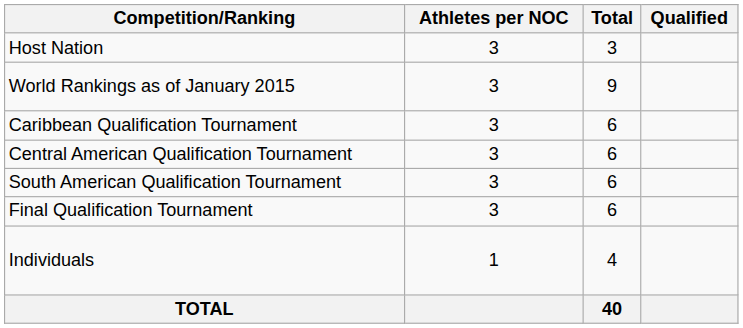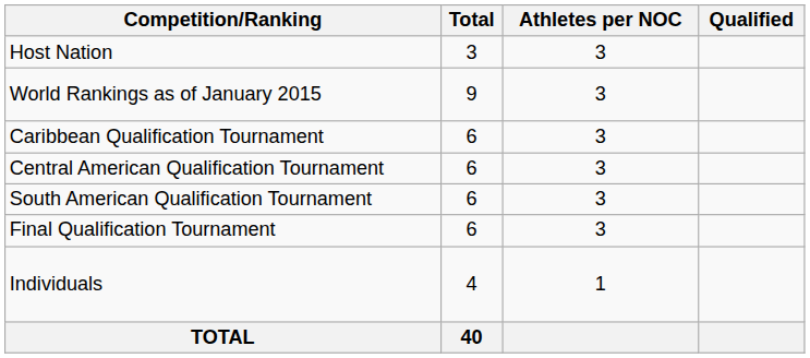columns swapped: Athletes per NOC <-> Total
